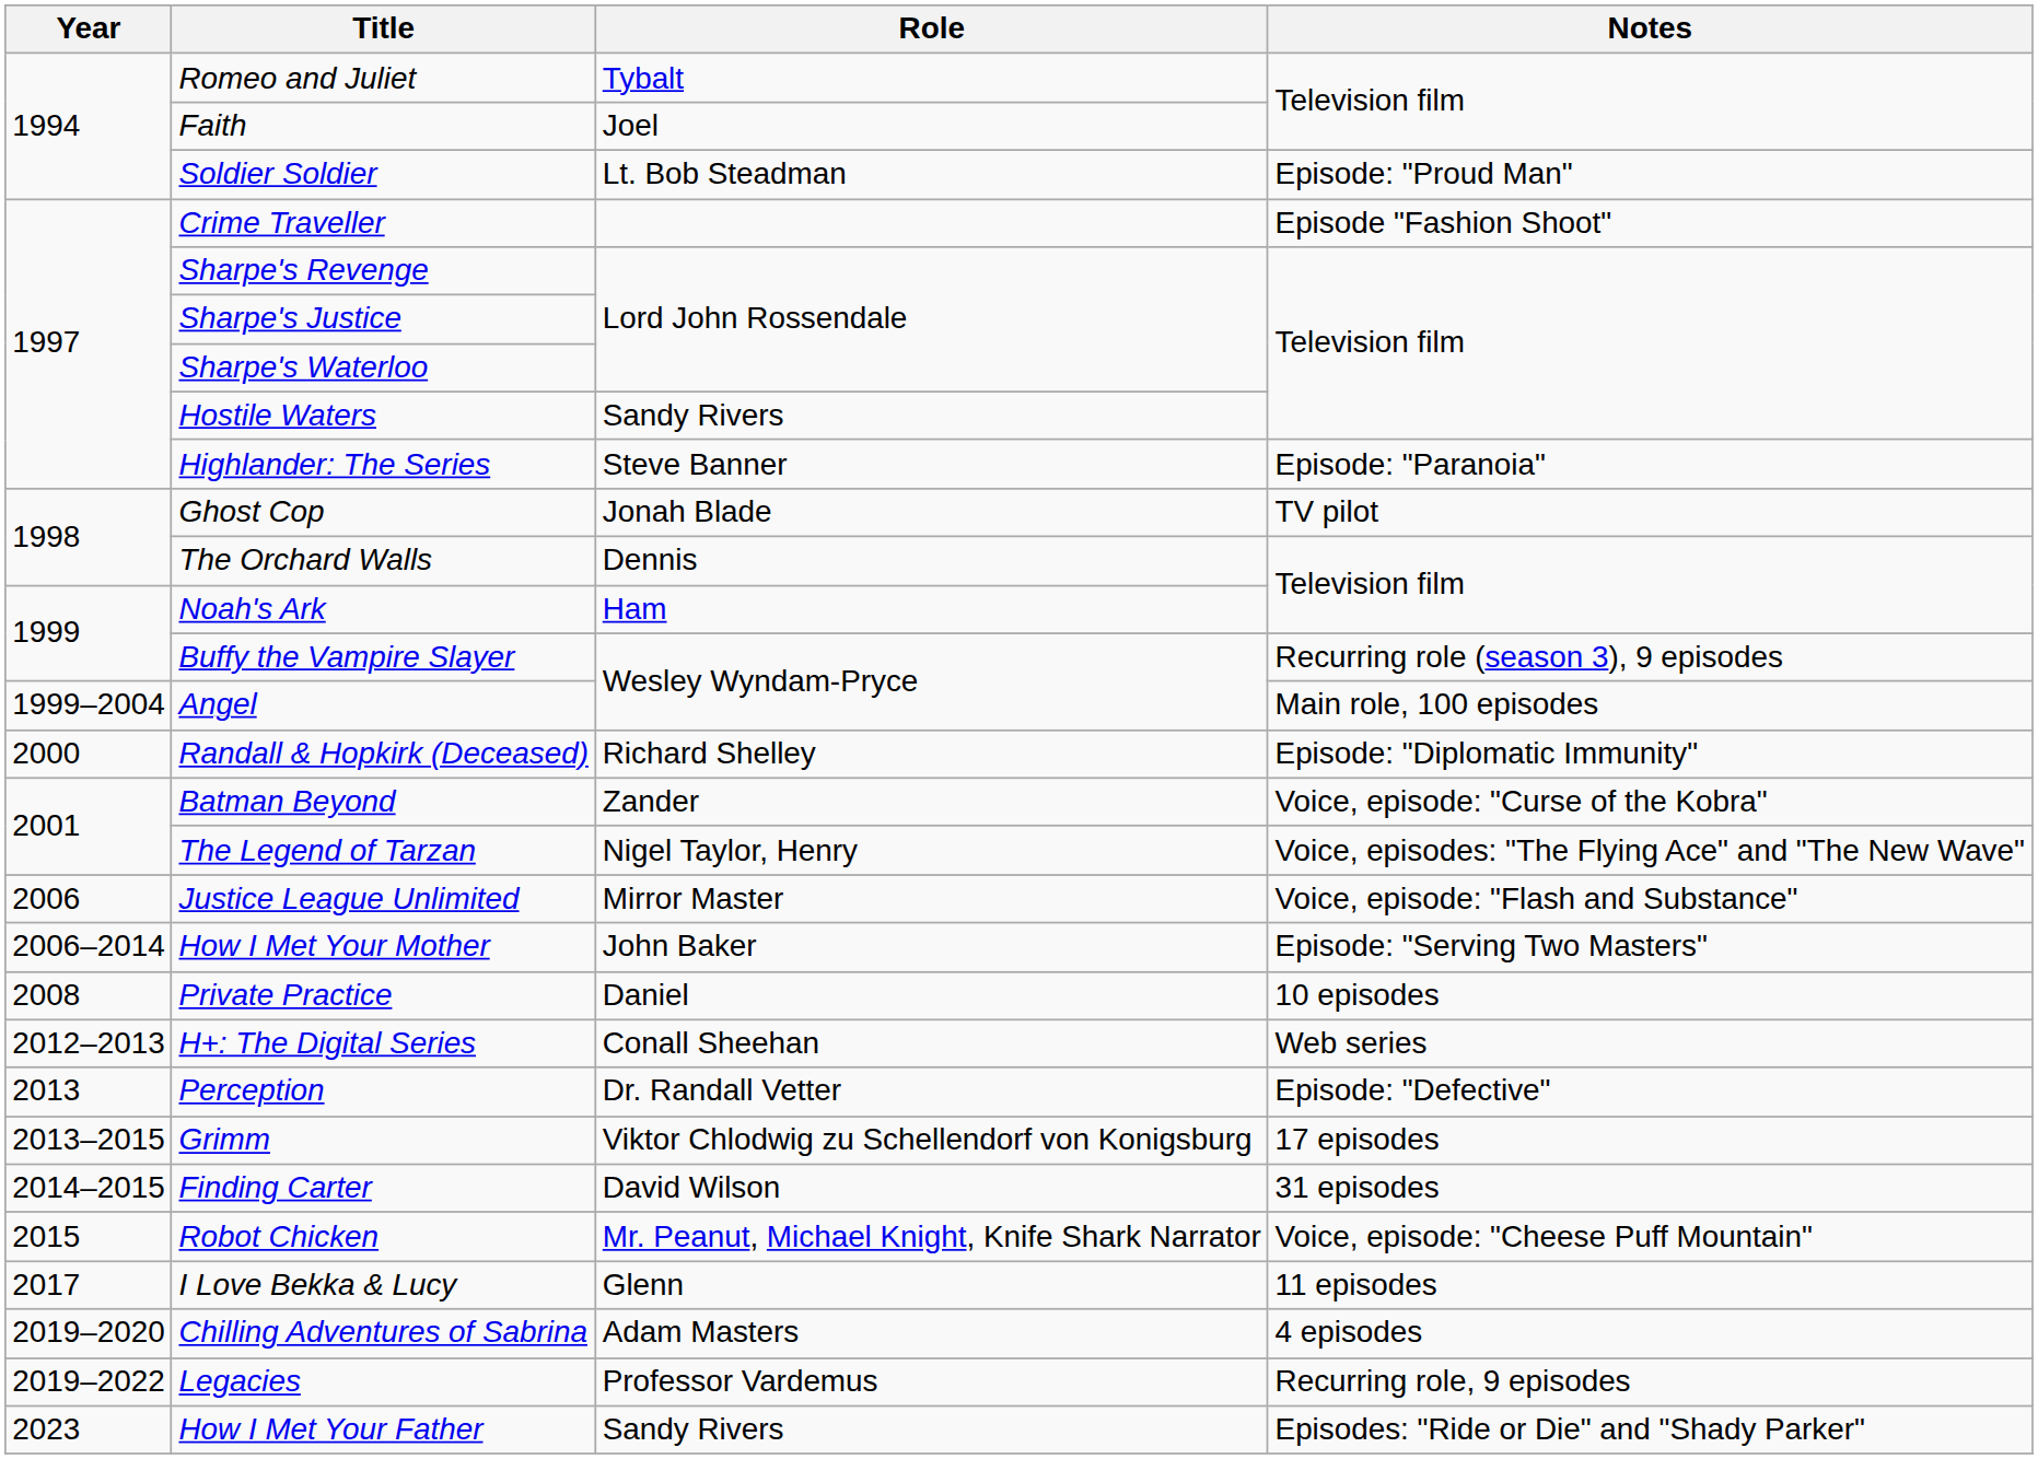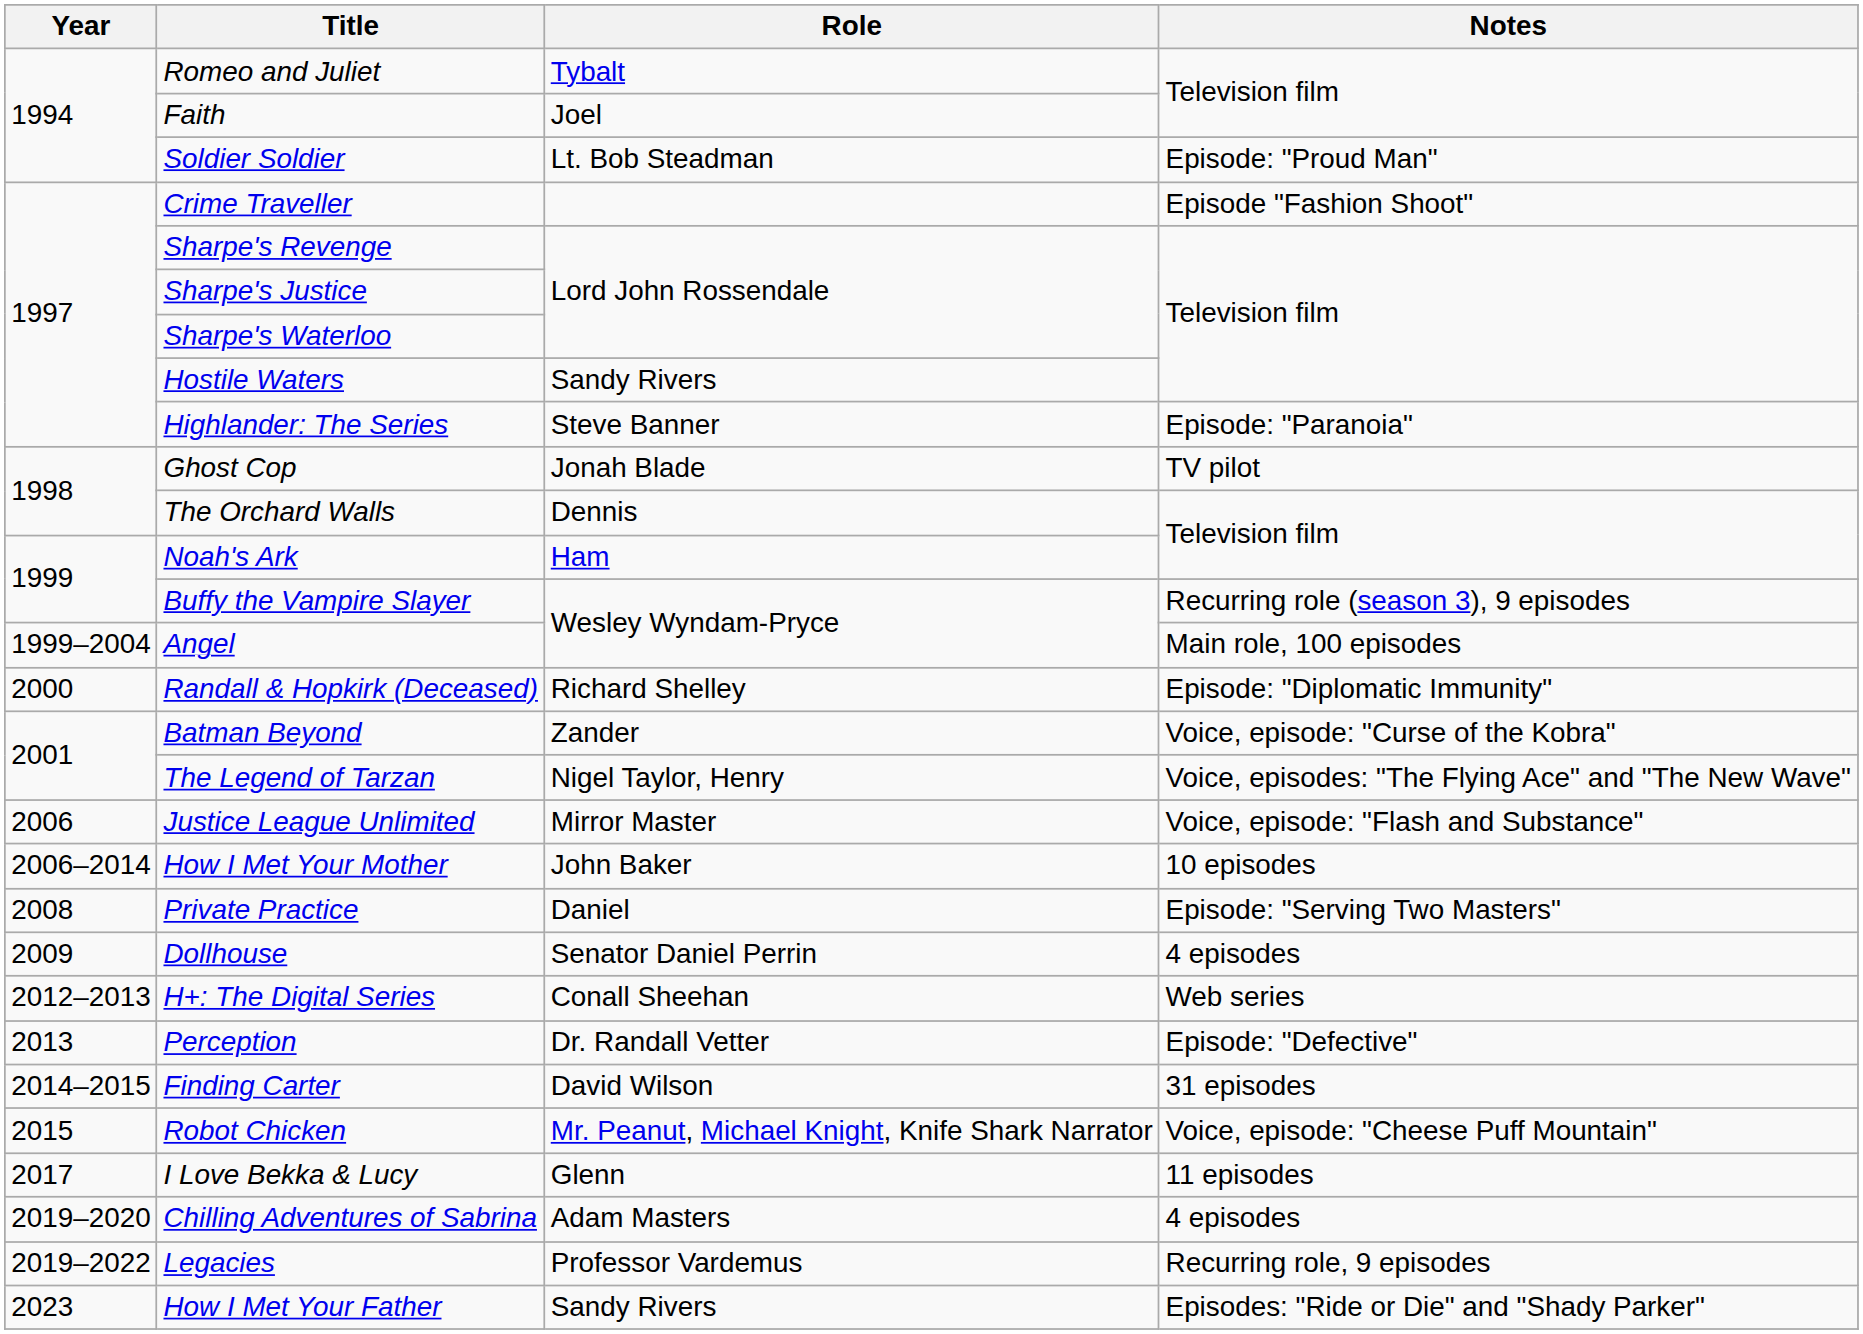How I Met Your Mother | Notes: Episode: "Serving Two Masters" -> 10 episodes
Private Practice | Notes: 10 episodes -> Episode: "Serving Two Masters"
+ row: 2009 | Dollhouse | Senator Daniel Perrin | 4 episodes
- row: 2013–2015 | Grimm | Viktor Chlodwig zu Schellendorf von Konigsburg | 17 episodes
